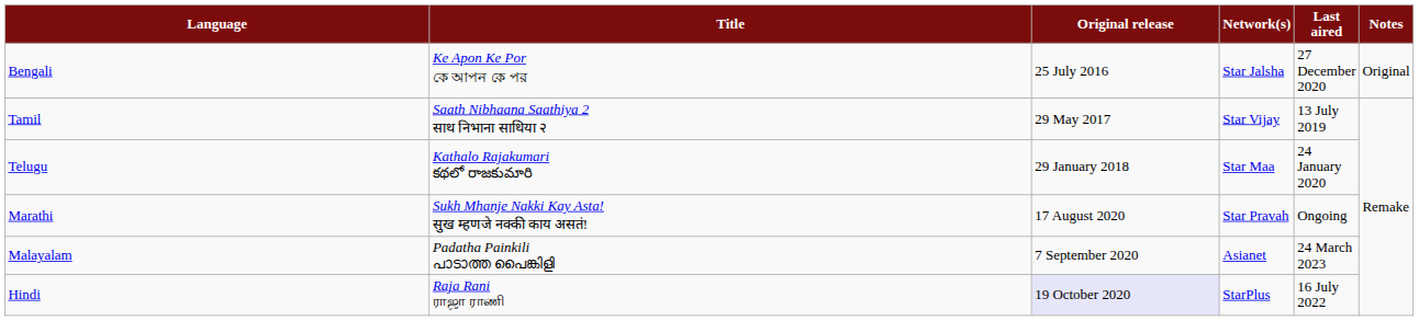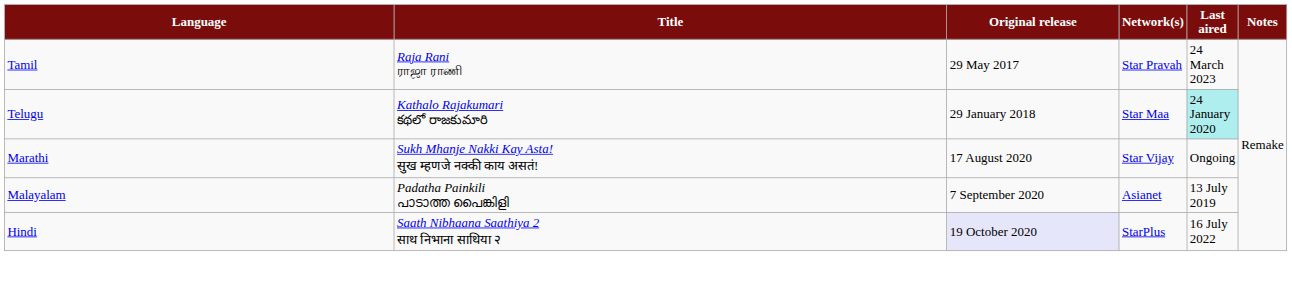- row: Bengali | Ke Apon Ke Por কে আপন কে পর | 25 July 2016 | Star Jalsha | 27 December 2020 | Original
Tamil | Title: Saath Nibhaana Saathiya 2 साथ निभाना साथिया २ -> Raja Rani ராஜா ராணி
Tamil | Network(s): Star Vijay -> Star Pravah
Tamil | Last aired: 13 July 2019 -> 24 March 2023
Telugu | Last aired: no background -> paleturquoise background
Marathi | Network(s): Star Pravah -> Star Vijay
Malayalam | Last aired: 24 March 2023 -> 13 July 2019
Hindi | Title: Raja Rani ராஜா ராணி -> Saath Nibhaana Saathiya 2 साथ निभाना साथिया २
